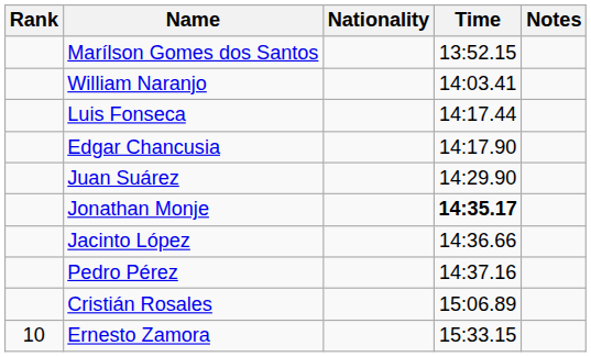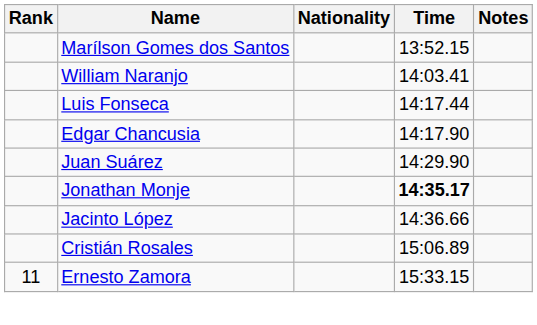- row: Pedro Pérez | 14:37.16
Ernesto Zamora | Rank: 10 -> 11
